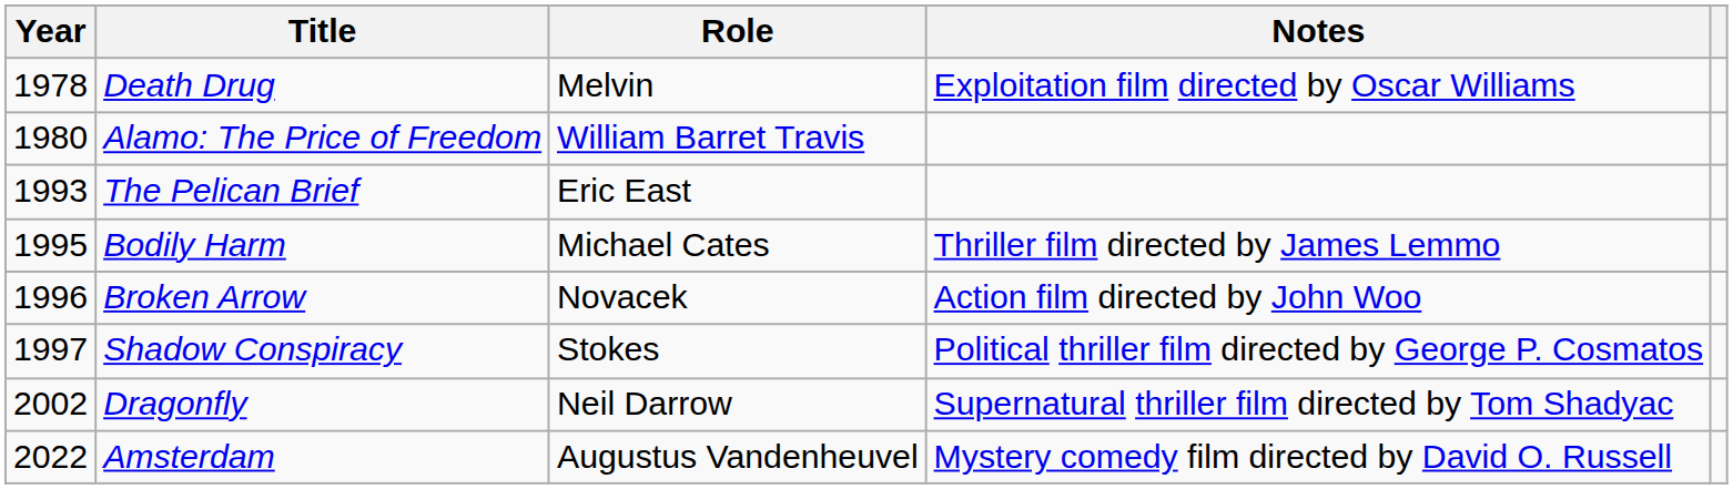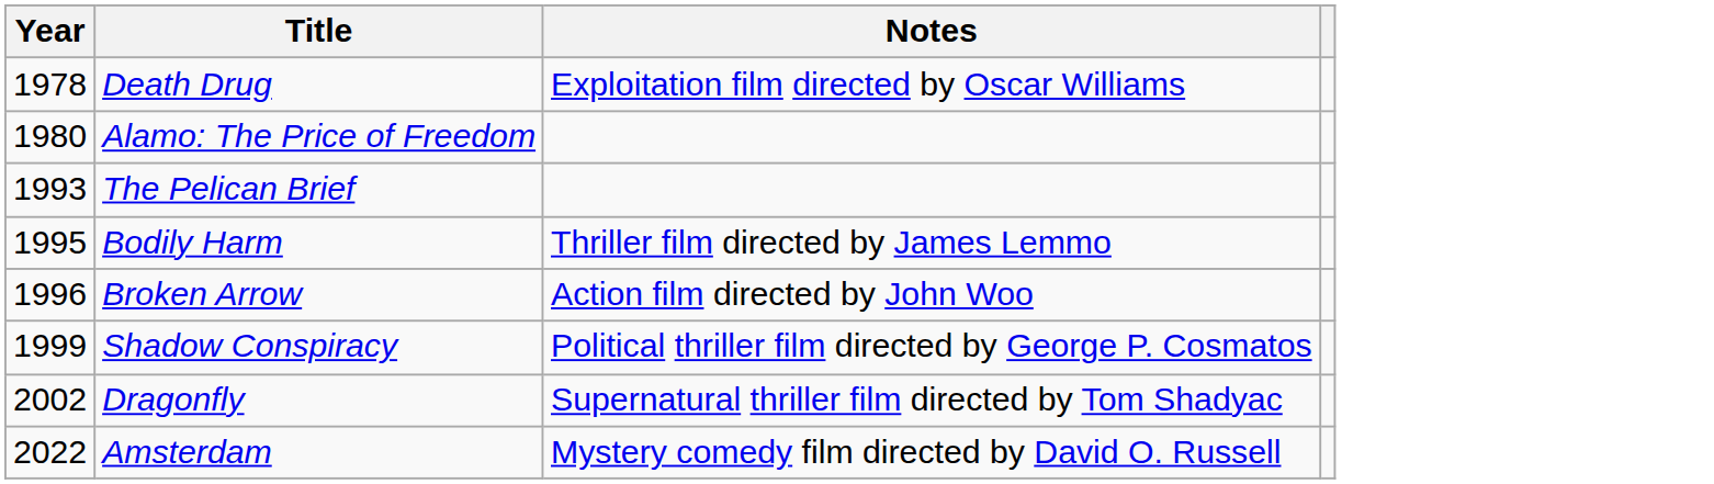- column: Role | Melvin | William Barret Travis | Eric East | Michael Cates | Novacek | Stokes | Neil Darrow | Augustus Vandenheuvel
Shadow Conspiracy | Year: 1997 -> 1999
